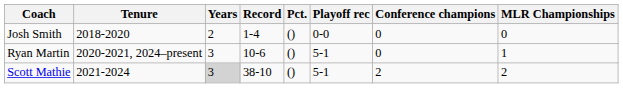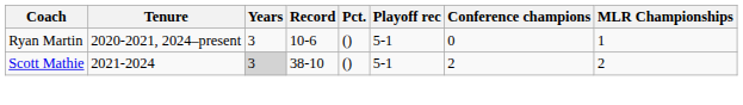- row: Josh Smith | 2018-2020 | 2 | 1-4 | () | 0-0 | 0 | 0
